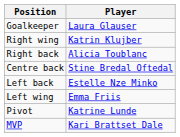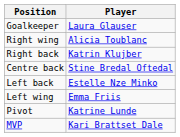Right wing | Player: Katrin Klujber -> Alicia Toublanc
Right back | Player: Alicia Toublanc -> Katrin Klujber
